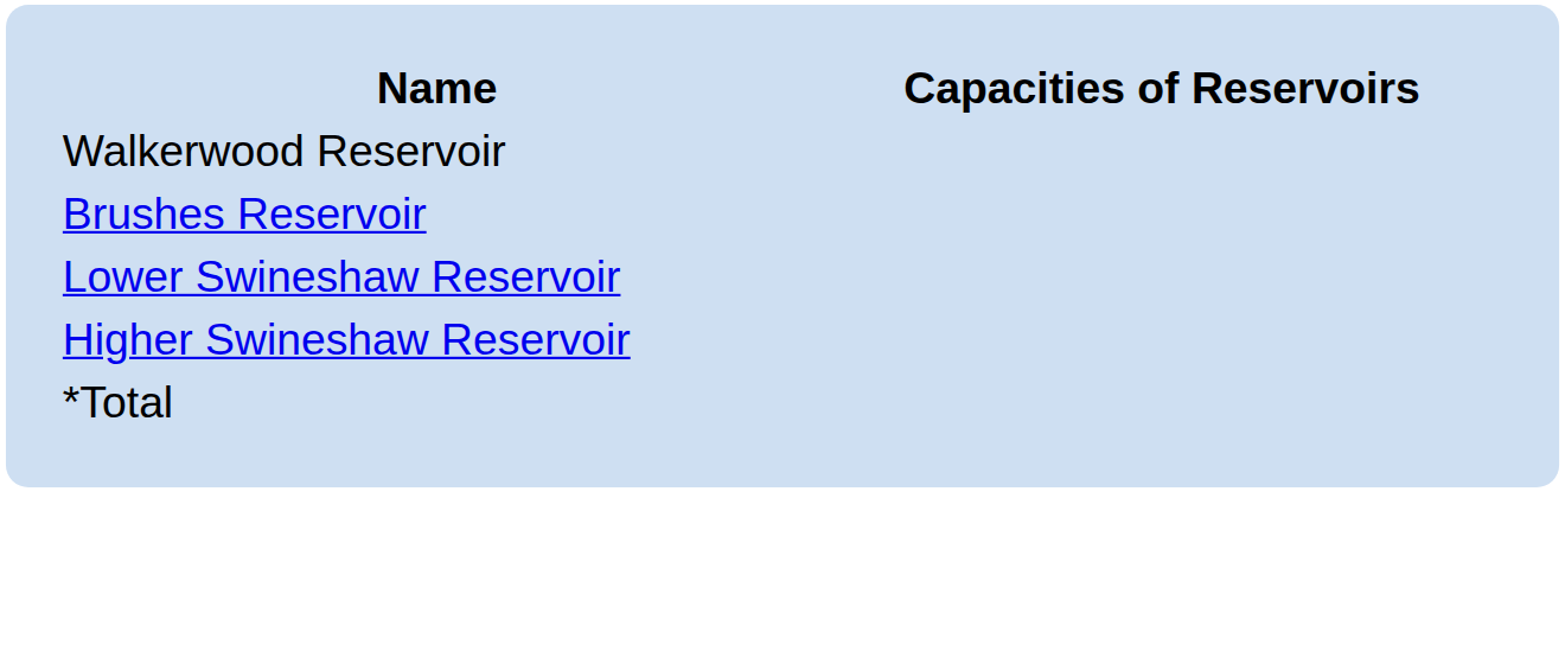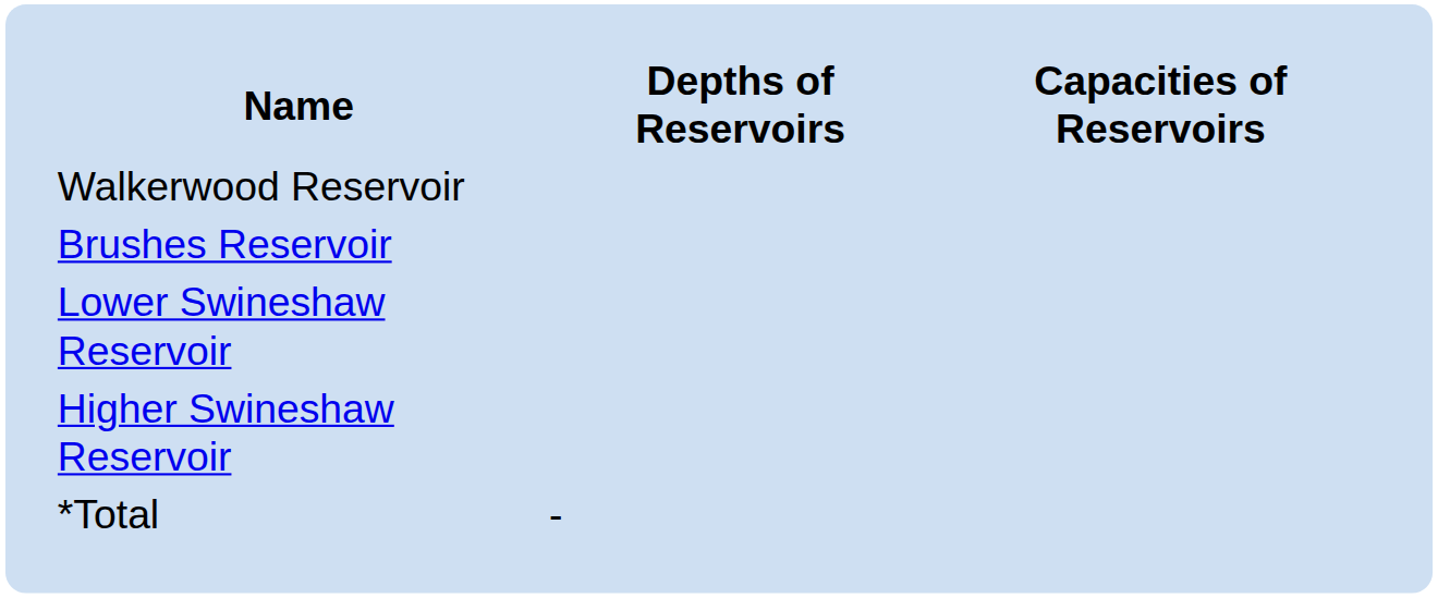+ column: Depths of Reservoirs | -
